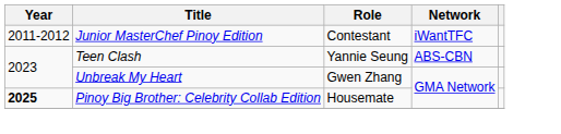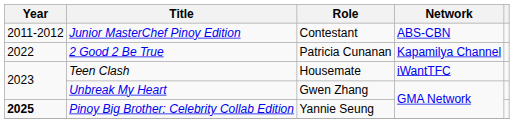Junior MasterChef Pinoy Edition | Network: iWantTFC -> ABS-CBN
+ row: 2022 | 2 Good 2 Be True | Patricia Cunanan | Kapamilya Channel
Teen Clash | Role: Yannie Seung -> Housemate
Teen Clash | Network: ABS-CBN -> iWantTFC
Pinoy Big Brother: Celebrity Collab Edition | Role: Housemate -> Yannie Seung
